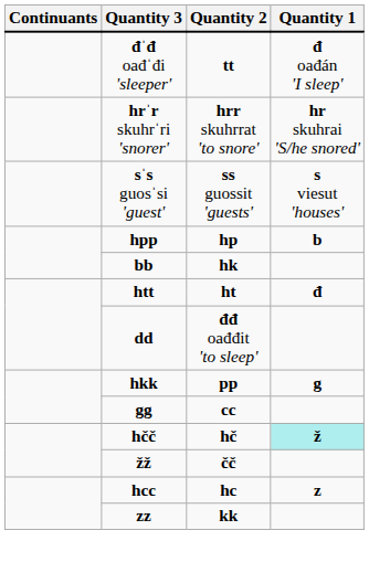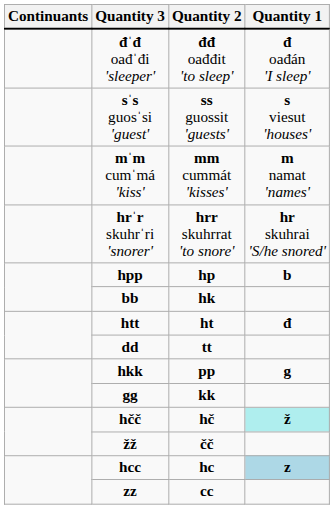đˈđ oađˈđi 'sleeper' | Quantity 2: tt -> đđ oađđit 'to sleep'
rows swapped: hrˈr skuhrˈri 'snorer' <-> sˈs guosˈsi 'guest'
+ row: mˈm cumˈmá 'kiss' | mm cummát 'kisses' | m namat 'names'
dd | Quantity 2: đđ oađđit 'to sleep' -> tt
gg | Quantity 2: cc -> kk
hcc | Quantity 1: no background -> lightblue background
zz | Quantity 2: kk -> cc
